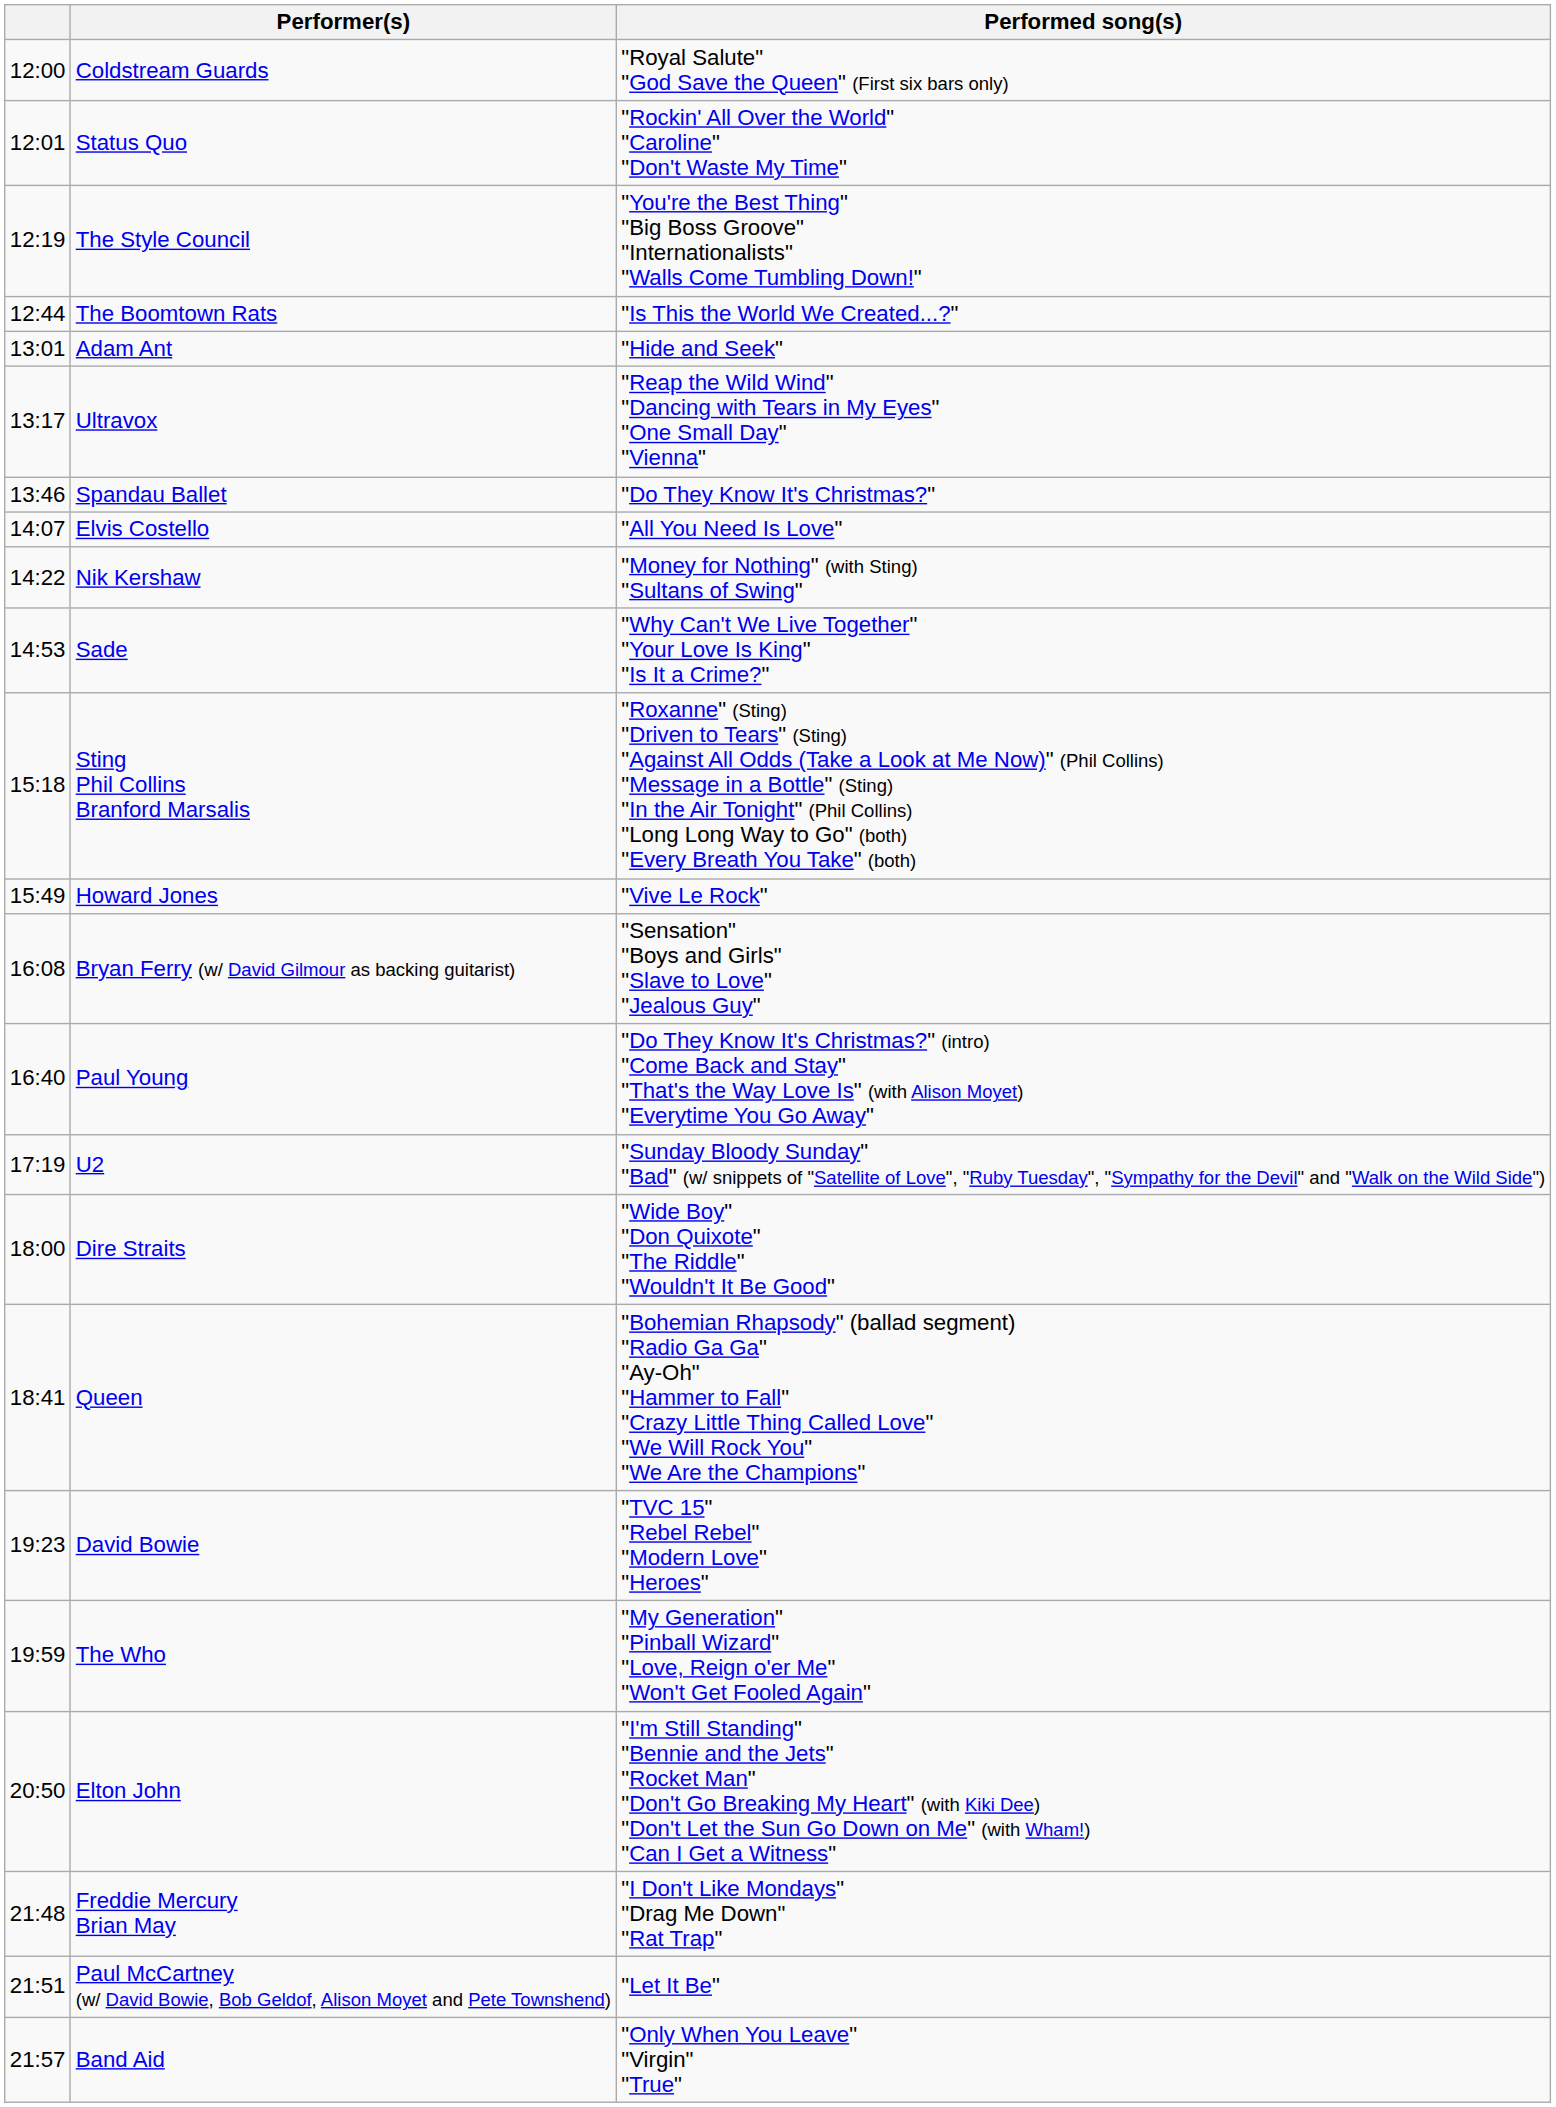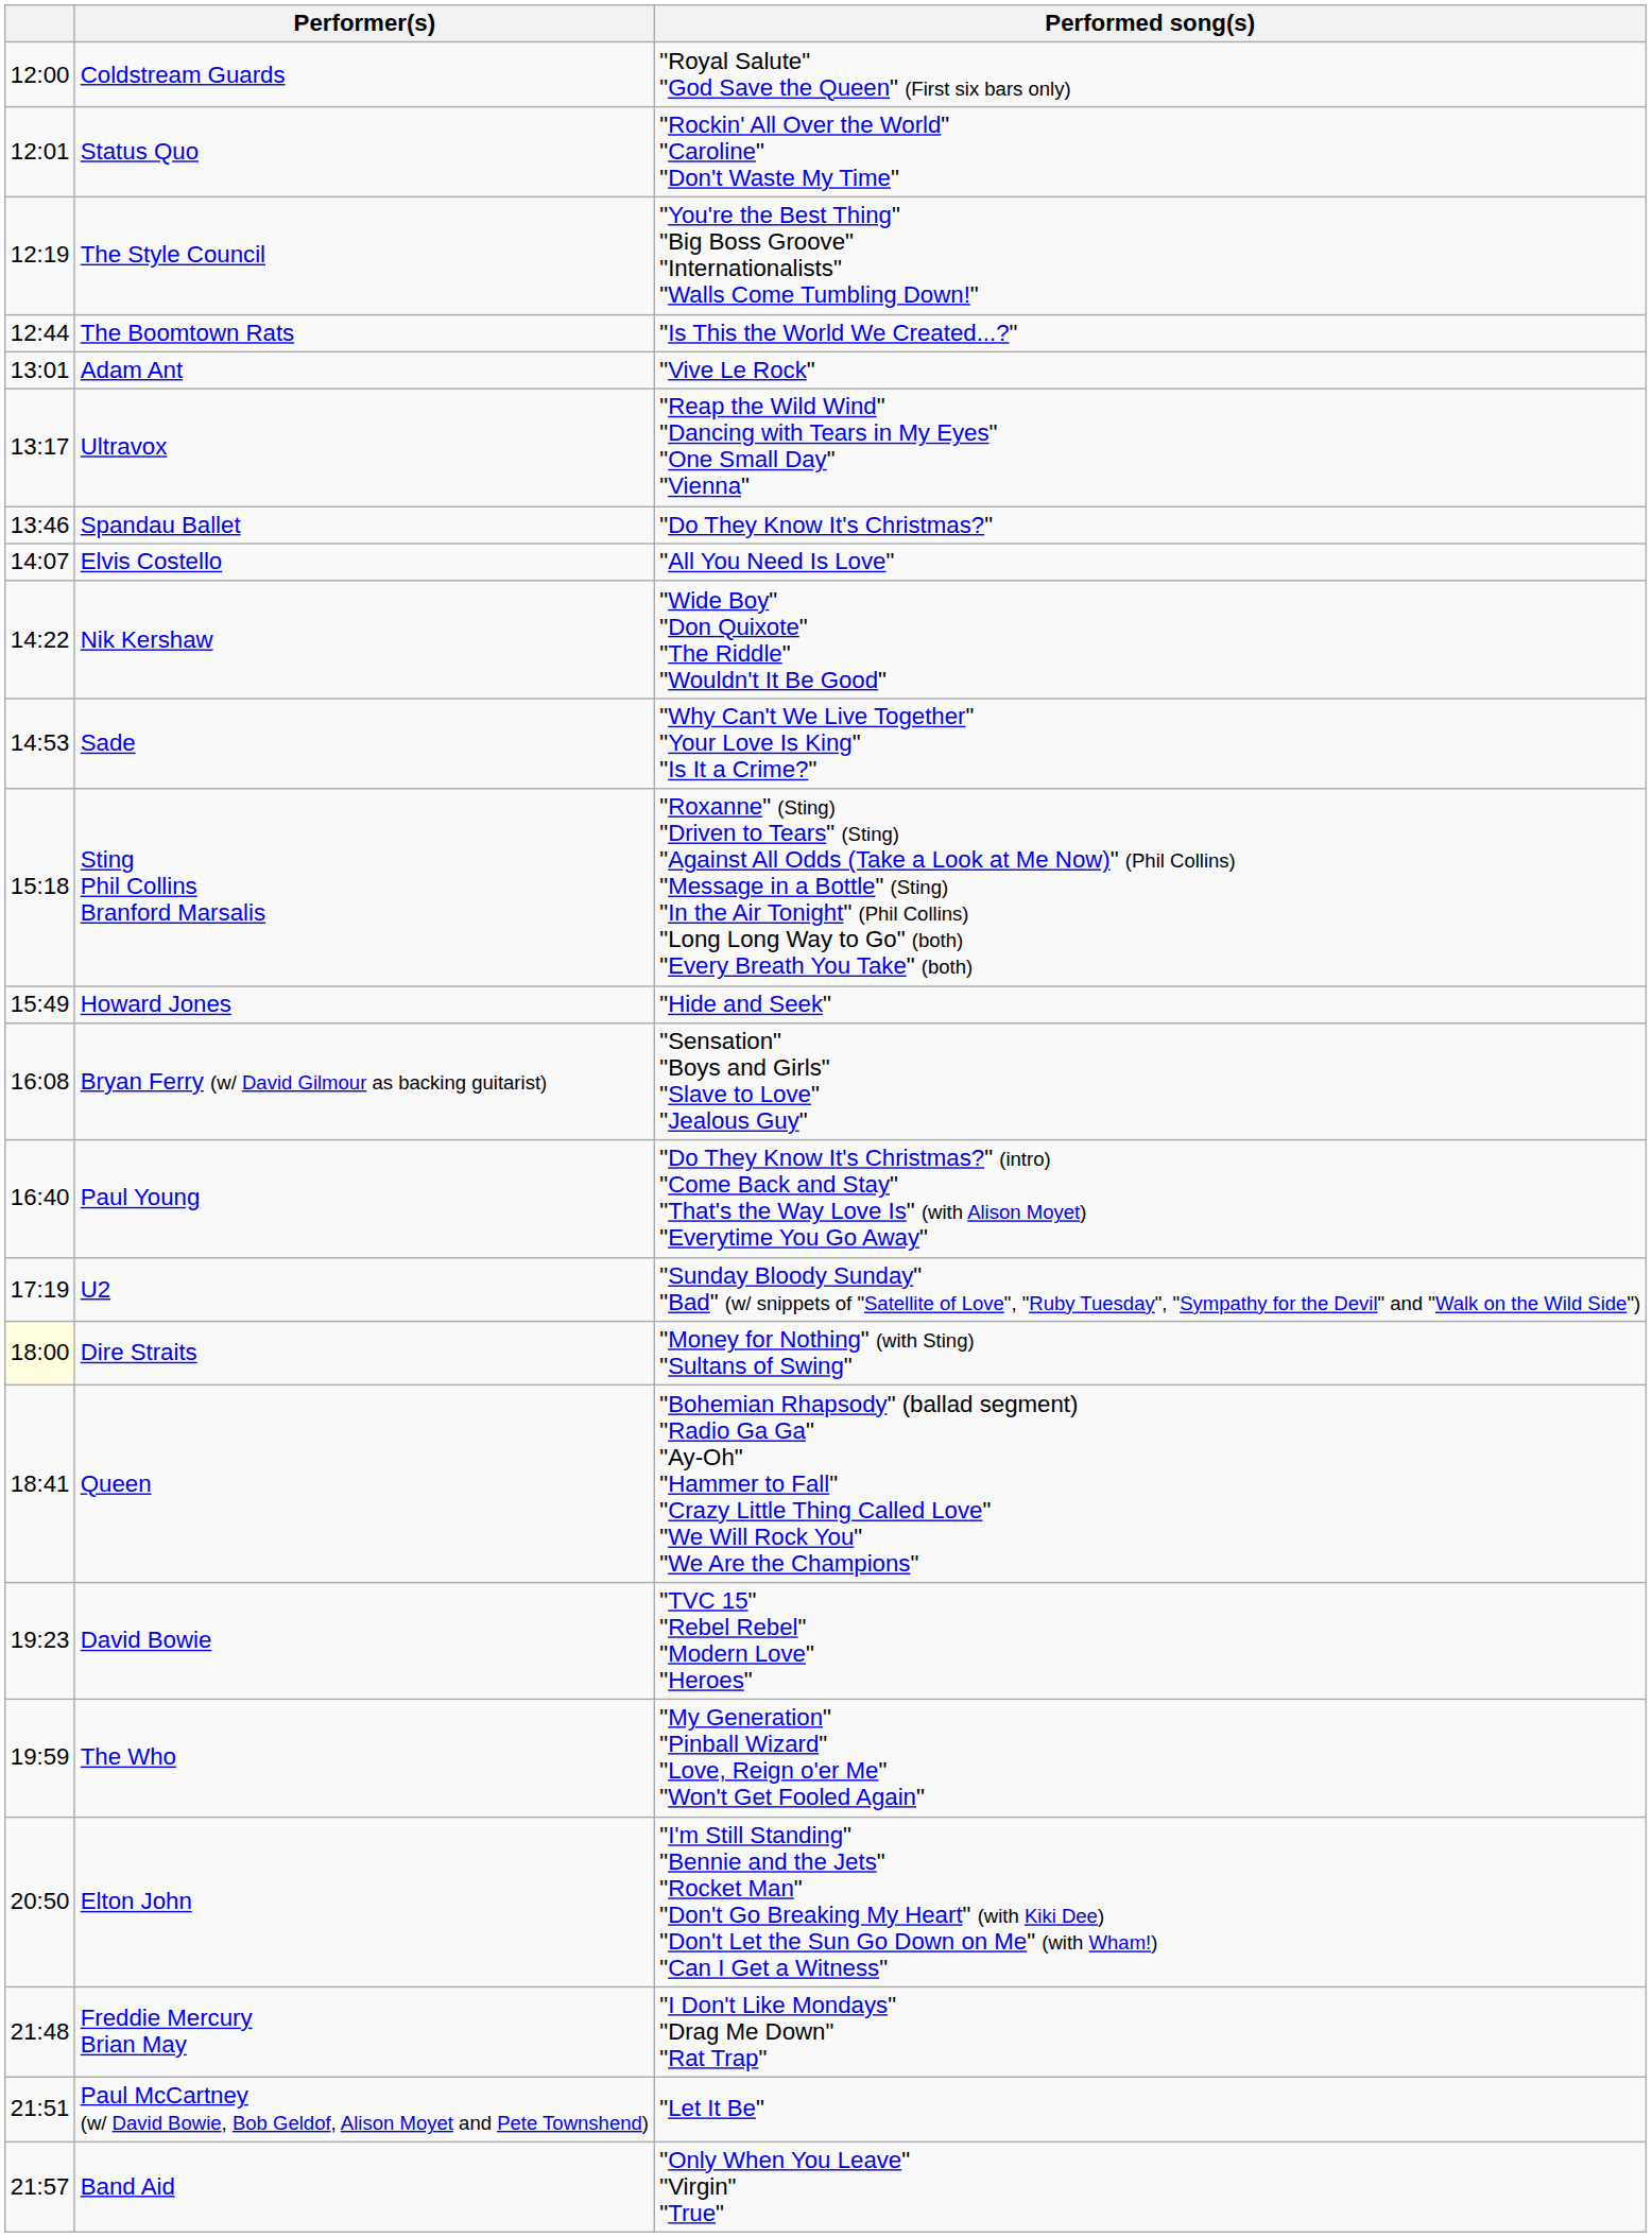Adam Ant | Performed song(s): "Hide and Seek" -> "Vive Le Rock"
Nik Kershaw | Performed song(s): "Money for Nothing" (with Sting) "Sultans of Swing" -> "Wide Boy" "Don Quixote" "The Riddle" "Wouldn't It Be Good"
Howard Jones | Performed song(s): "Vive Le Rock" -> "Hide and Seek"
Dire Straits | column 1: no background -> lightyellow background
Dire Straits | Performed song(s): "Wide Boy" "Don Quixote" "The Riddle" "Wouldn't It Be Good" -> "Money for Nothing" (with Sting) "Sultans of Swing"
